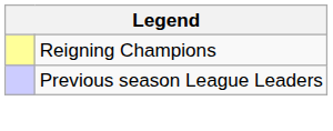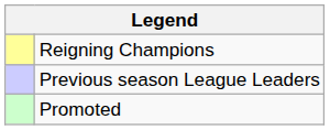+ row: Promoted
